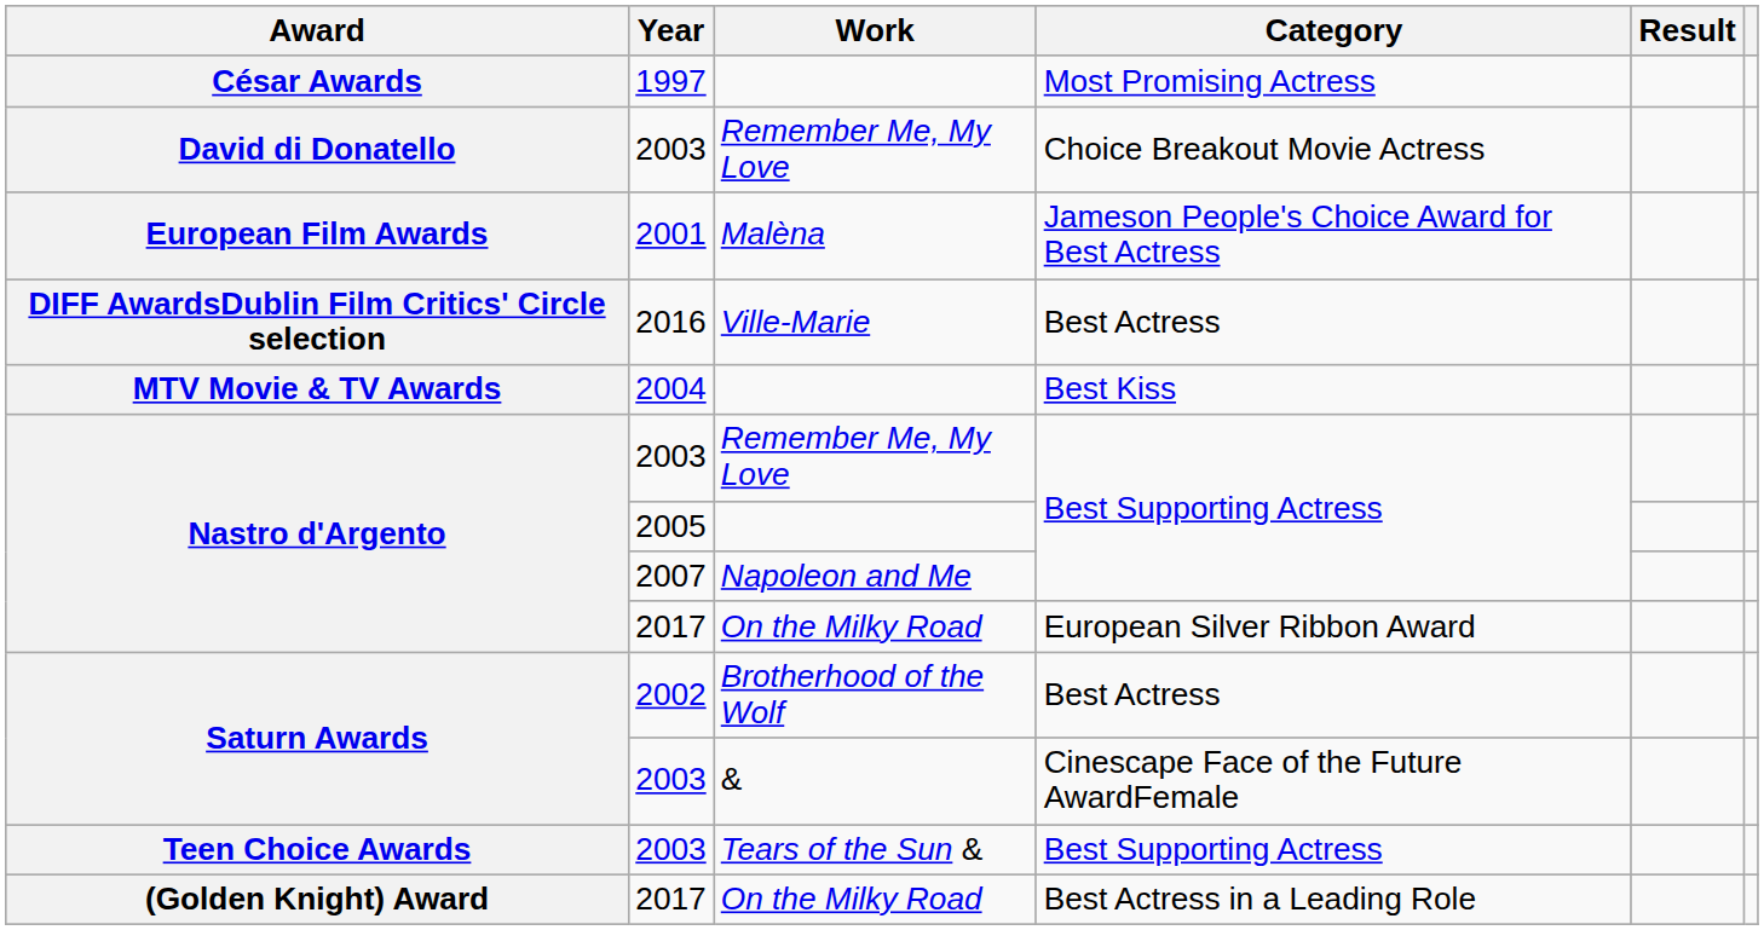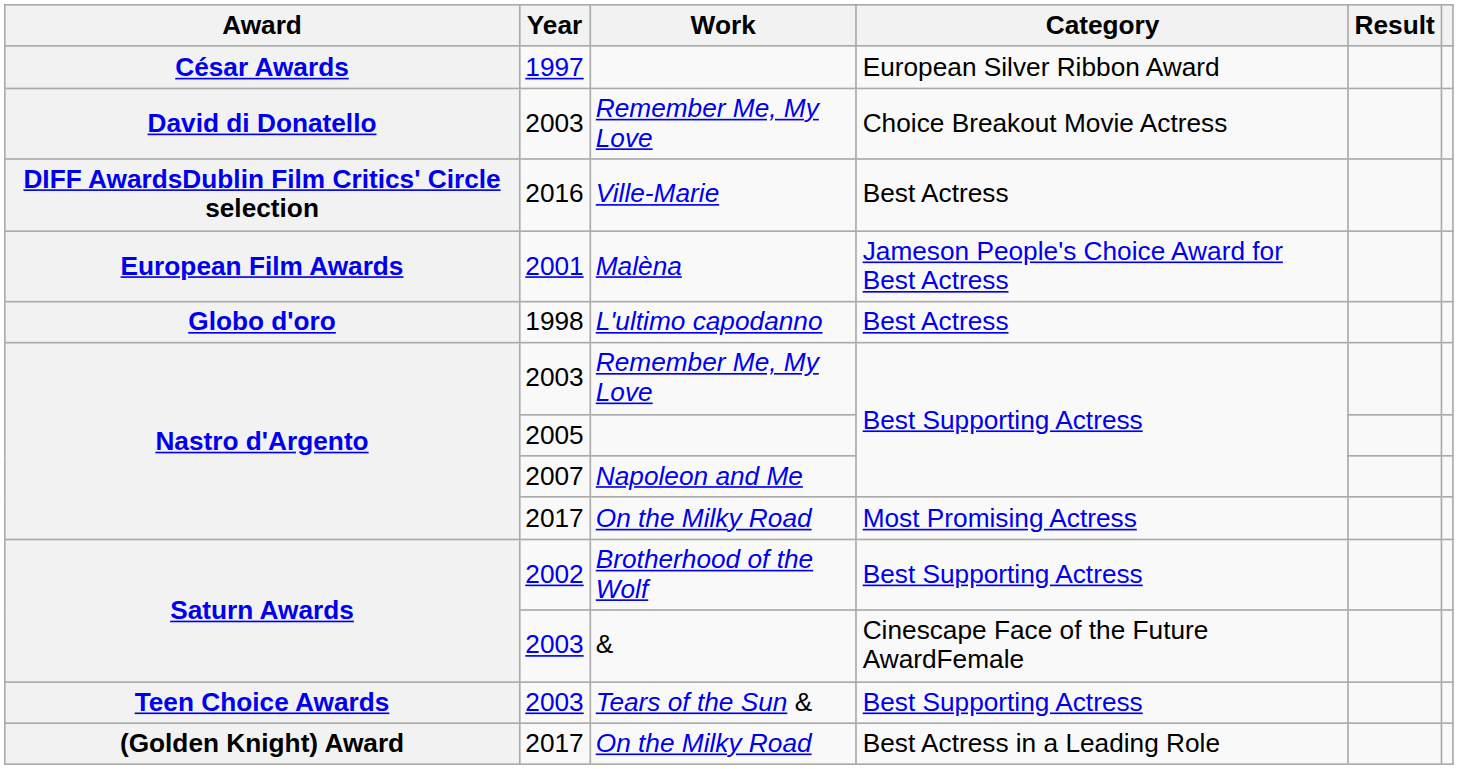César Awards | Category: Most Promising Actress -> European Silver Ribbon Award
rows swapped: DIFF AwardsDublin Film Critics' Circle selection <-> European Film Awards
+ row: Globo d'oro | 1998 | L'ultimo capodanno | Best Actress
- row: MTV Movie & TV Awards | 2004 | Best Kiss
Nastro d'Argento / 2017 | Category: European Silver Ribbon Award -> Most Promising Actress
Saturn Awards / 2002 | Category: Best Actress -> Best Supporting Actress
